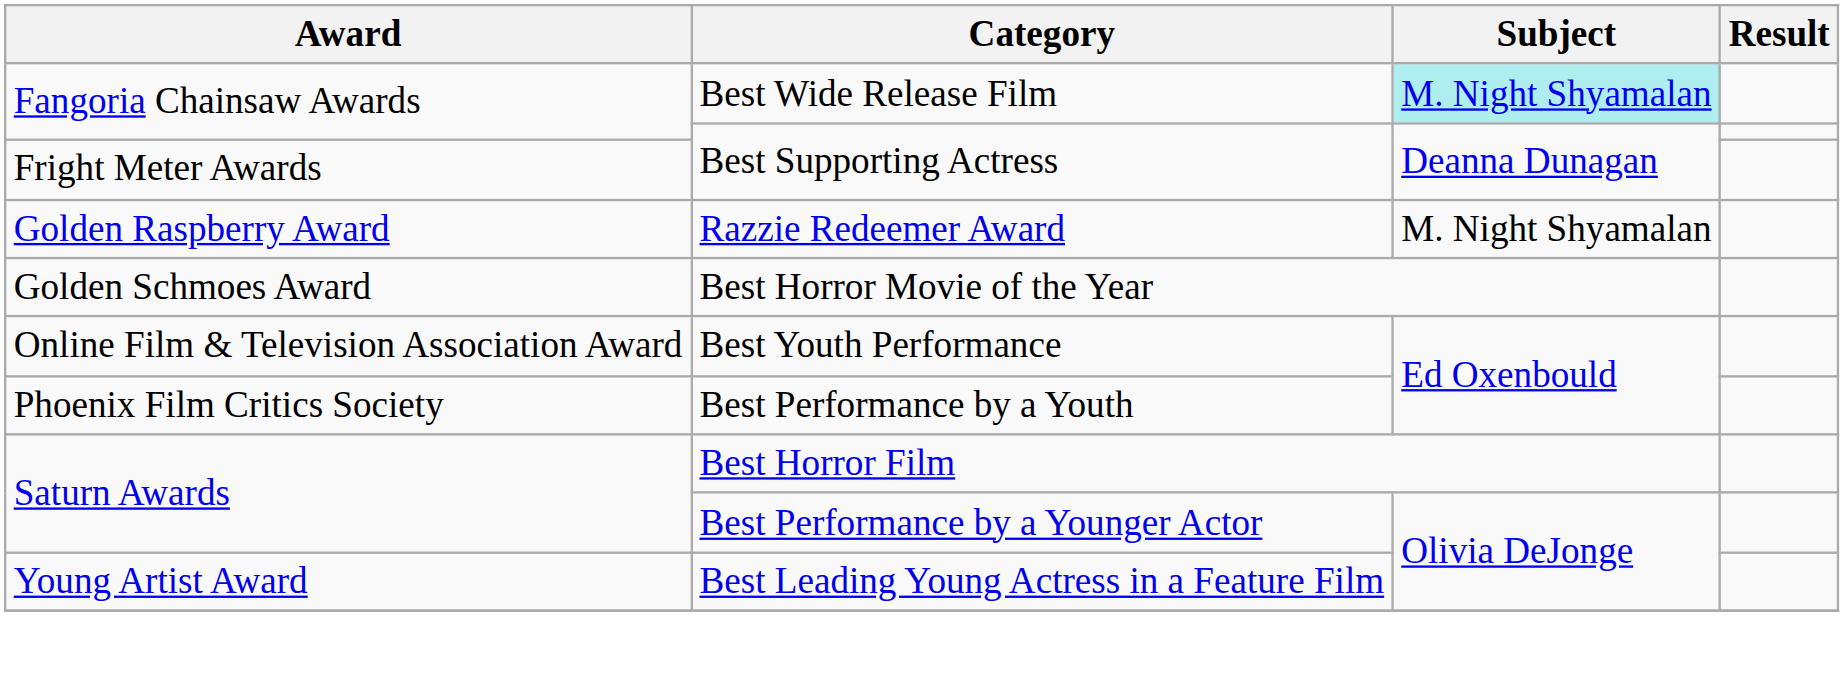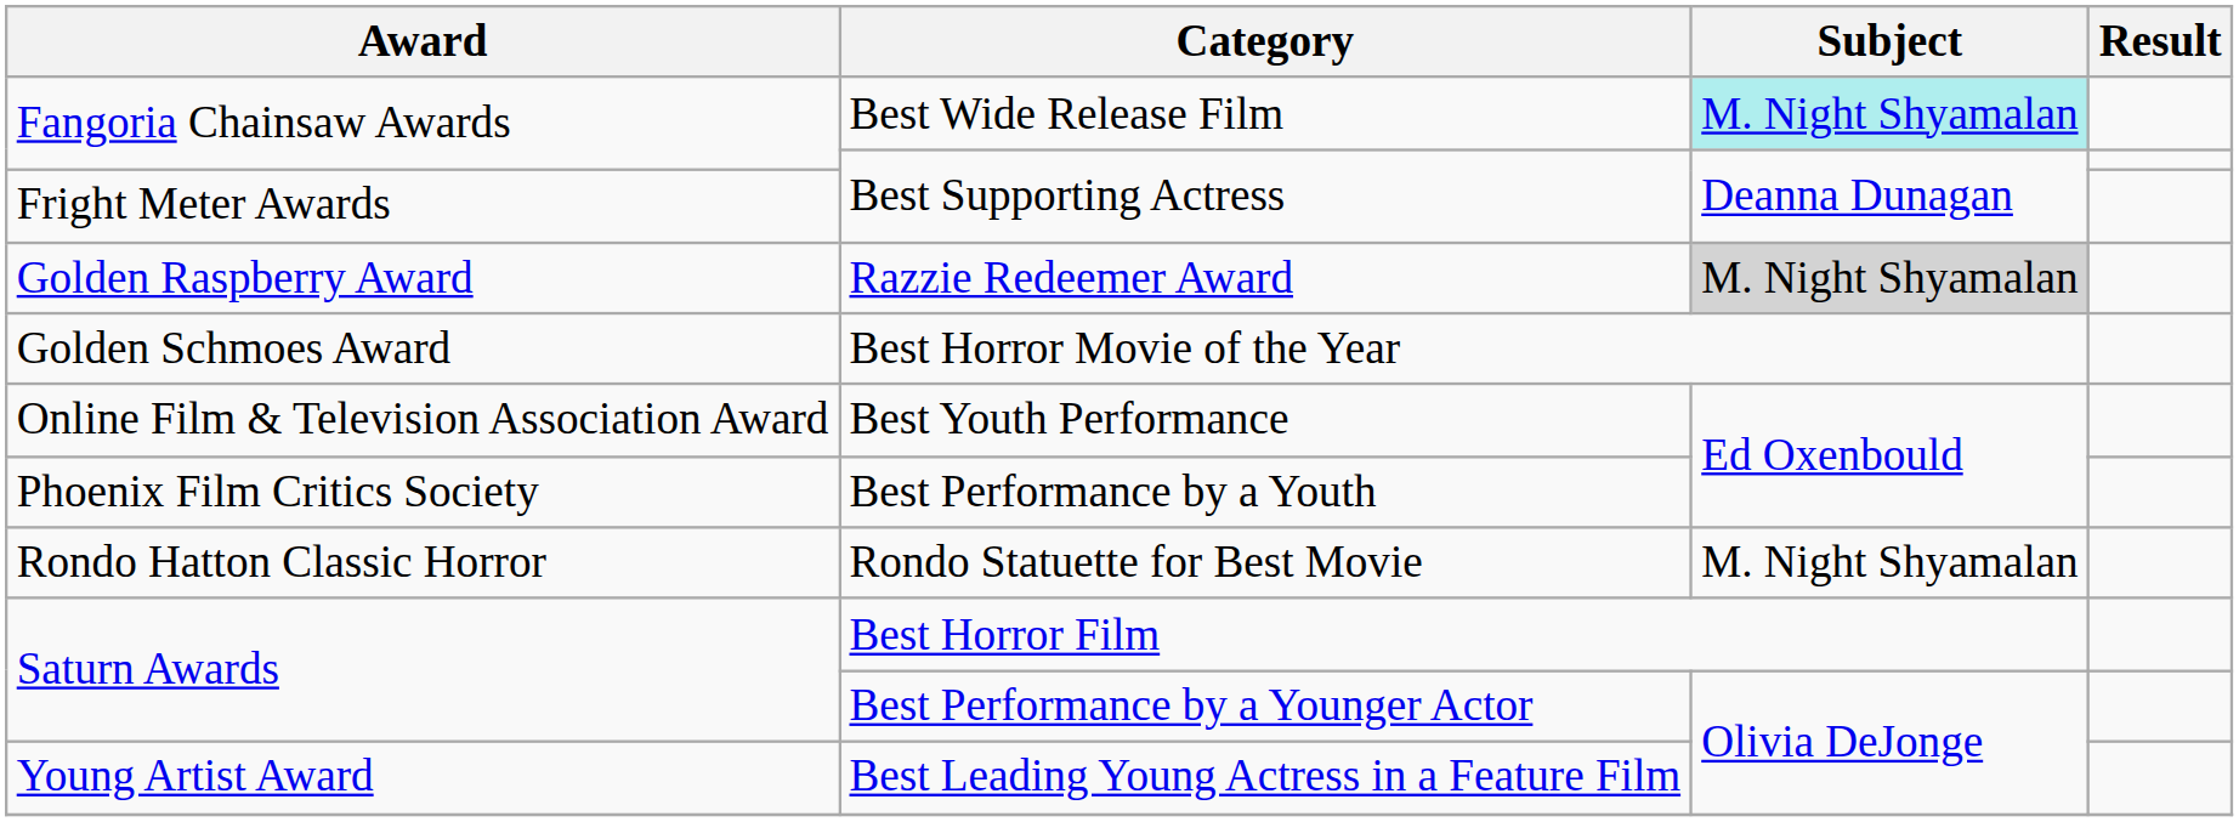Razzie Redeemer Award | Subject: no background -> lightgrey background
+ row: Rondo Hatton Classic Horror | Rondo Statuette for Best Movie | M. Night Shyamalan
